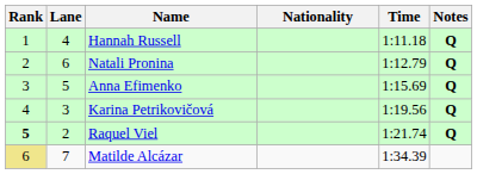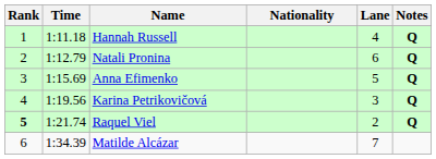columns swapped: Lane <-> Time
Matilde Alcázar | Rank: khaki background -> no background
